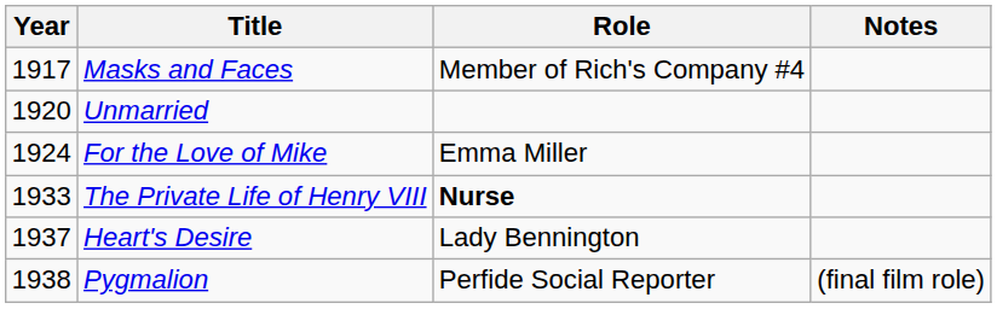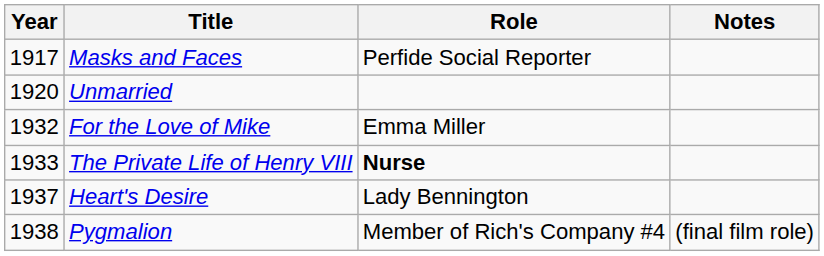Masks and Faces | Role: Member of Rich's Company #4 -> Perfide Social Reporter
For the Love of Mike | Year: 1924 -> 1932
Pygmalion | Role: Perfide Social Reporter -> Member of Rich's Company #4
